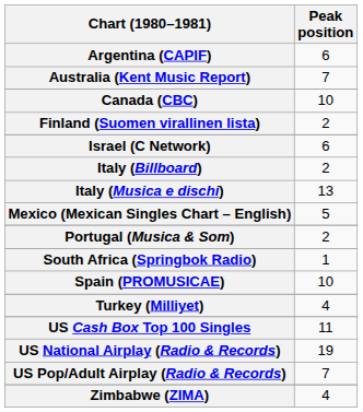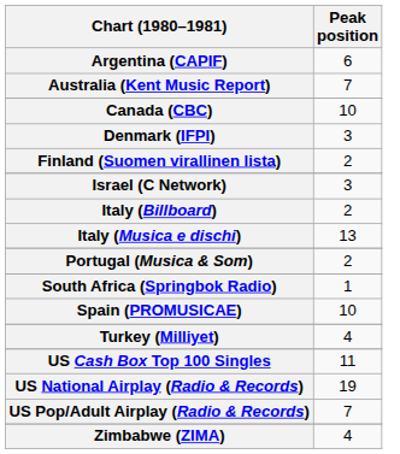+ row: Denmark (IFPI) | 3
Israel (C Network) | Peak position: 6 -> 3
- row: Mexico (Mexican Singles Chart – English) | 5
